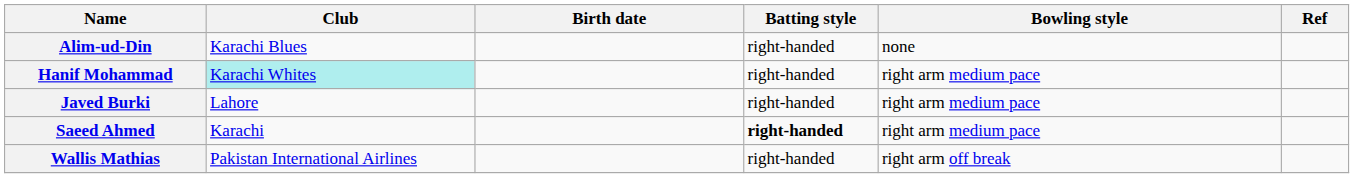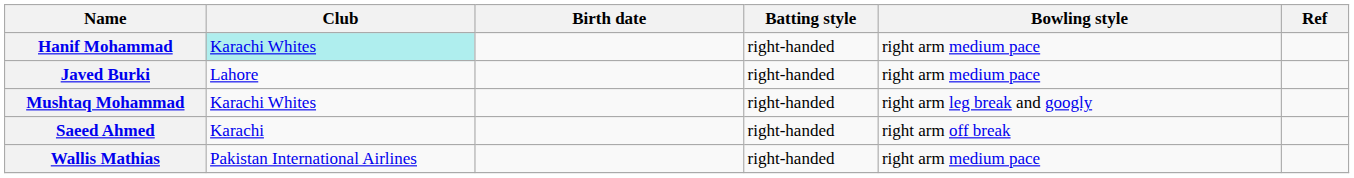- row: Alim-ud-Din | Karachi Blues | right-handed | none
+ row: Mushtaq Mohammad | Karachi Whites | right-handed | right arm leg break and googly
Saeed Ahmed | Batting style: bold -> normal
Saeed Ahmed | Bowling style: right arm medium pace -> right arm off break
Wallis Mathias | Bowling style: right arm off break -> right arm medium pace
